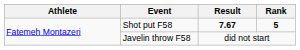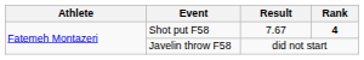Shot put F58 | Result: bold -> normal
Shot put F58 | Rank: 5 -> 4
